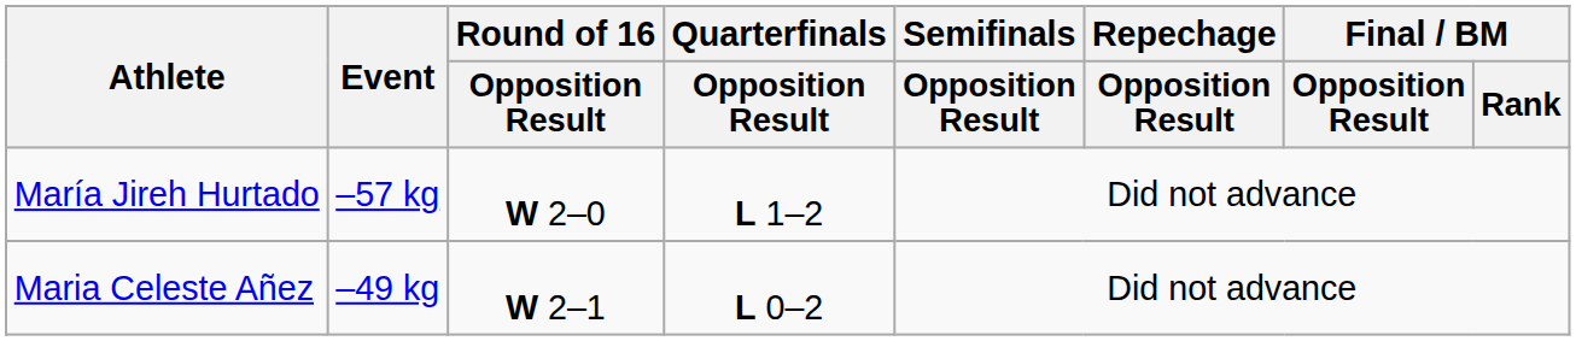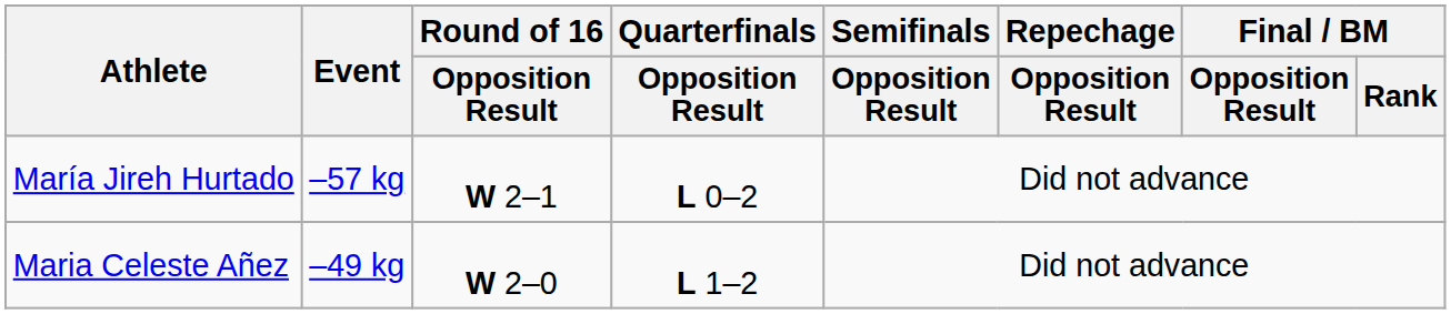María Jireh Hurtado | Round of 16 / Opposition Result: W 2–0 -> W 2–1
María Jireh Hurtado | Quarterfinals / Opposition Result: L 1–2 -> L 0–2
Maria Celeste Añez | Round of 16 / Opposition Result: W 2–1 -> W 2–0
Maria Celeste Añez | Quarterfinals / Opposition Result: L 0–2 -> L 1–2
